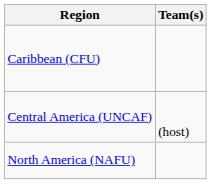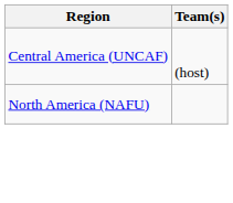- row: Caribbean (CFU)
